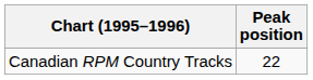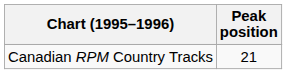Canadian RPM Country Tracks | Peak position: 22 -> 21
